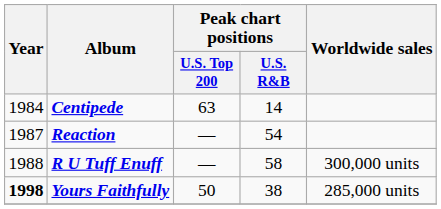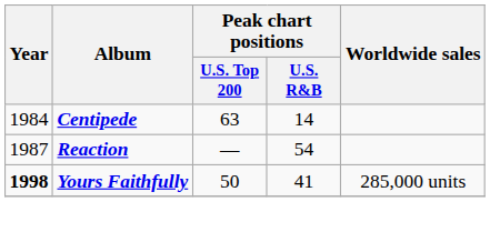- row: 1988 | R U Tuff Enuff | — | 58 | 300,000 units
Yours Faithfully | Peak chart positions / U.S. R&B: 38 -> 41
